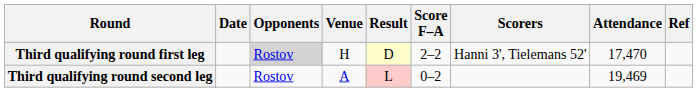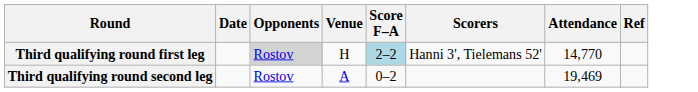- column: Result | D | L
Third qualifying round first leg | Score F–A: no background -> lightblue background
Third qualifying round first leg | Attendance: 17,470 -> 14,770
